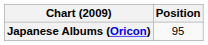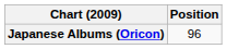Japanese Albums (Oricon) | Position: 95 -> 96
